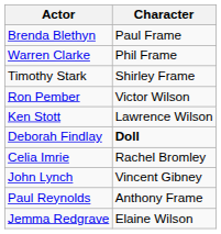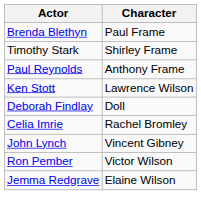- row: Warren Clarke | Phil Frame
rows swapped: Paul Reynolds <-> Ron Pember
Deborah Findlay | Character: bold -> normal
